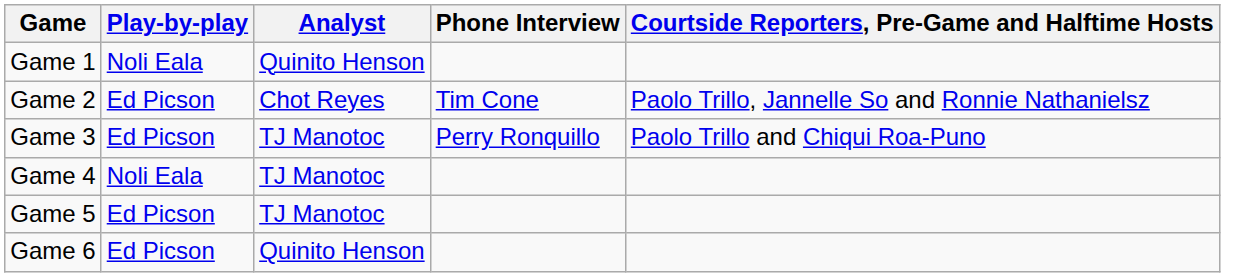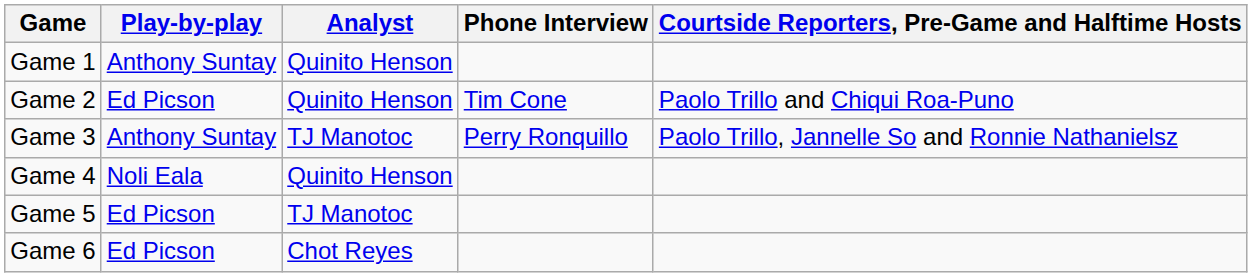Game 1 | Play-by-play: Noli Eala -> Anthony Suntay
Game 2 | Analyst: Chot Reyes -> Quinito Henson
Game 2 | Courtside Reporters, Pre-Game and Halftime Hosts: Paolo Trillo, Jannelle So and Ronnie Nathanielsz -> Paolo Trillo and Chiqui Roa-Puno
Game 3 | Play-by-play: Ed Picson -> Anthony Suntay
Game 3 | Courtside Reporters, Pre-Game and Halftime Hosts: Paolo Trillo and Chiqui Roa-Puno -> Paolo Trillo, Jannelle So and Ronnie Nathanielsz
Game 4 | Analyst: TJ Manotoc -> Quinito Henson
Game 6 | Analyst: Quinito Henson -> Chot Reyes
